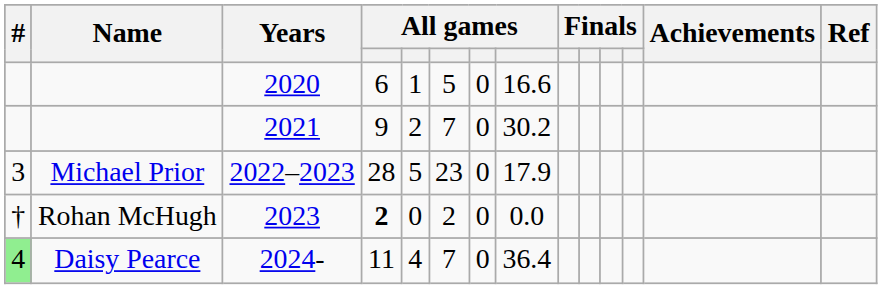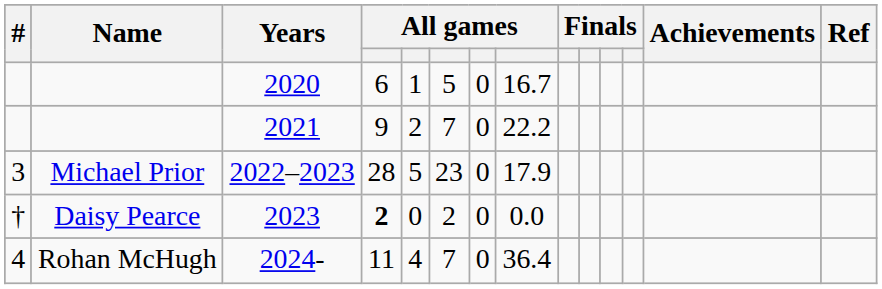2020 | column 8: 16.6 -> 16.7
2021 | column 8: 30.2 -> 22.2
2023 | Name: Rohan McHugh -> Daisy Pearce
2024- | #: lightgreen background -> no background
2024- | Name: Daisy Pearce -> Rohan McHugh
